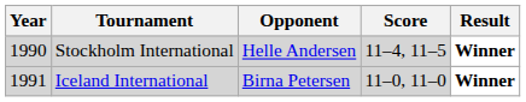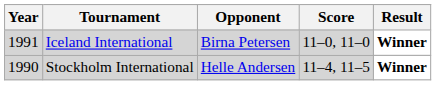rows swapped: Stockholm International <-> Iceland International
